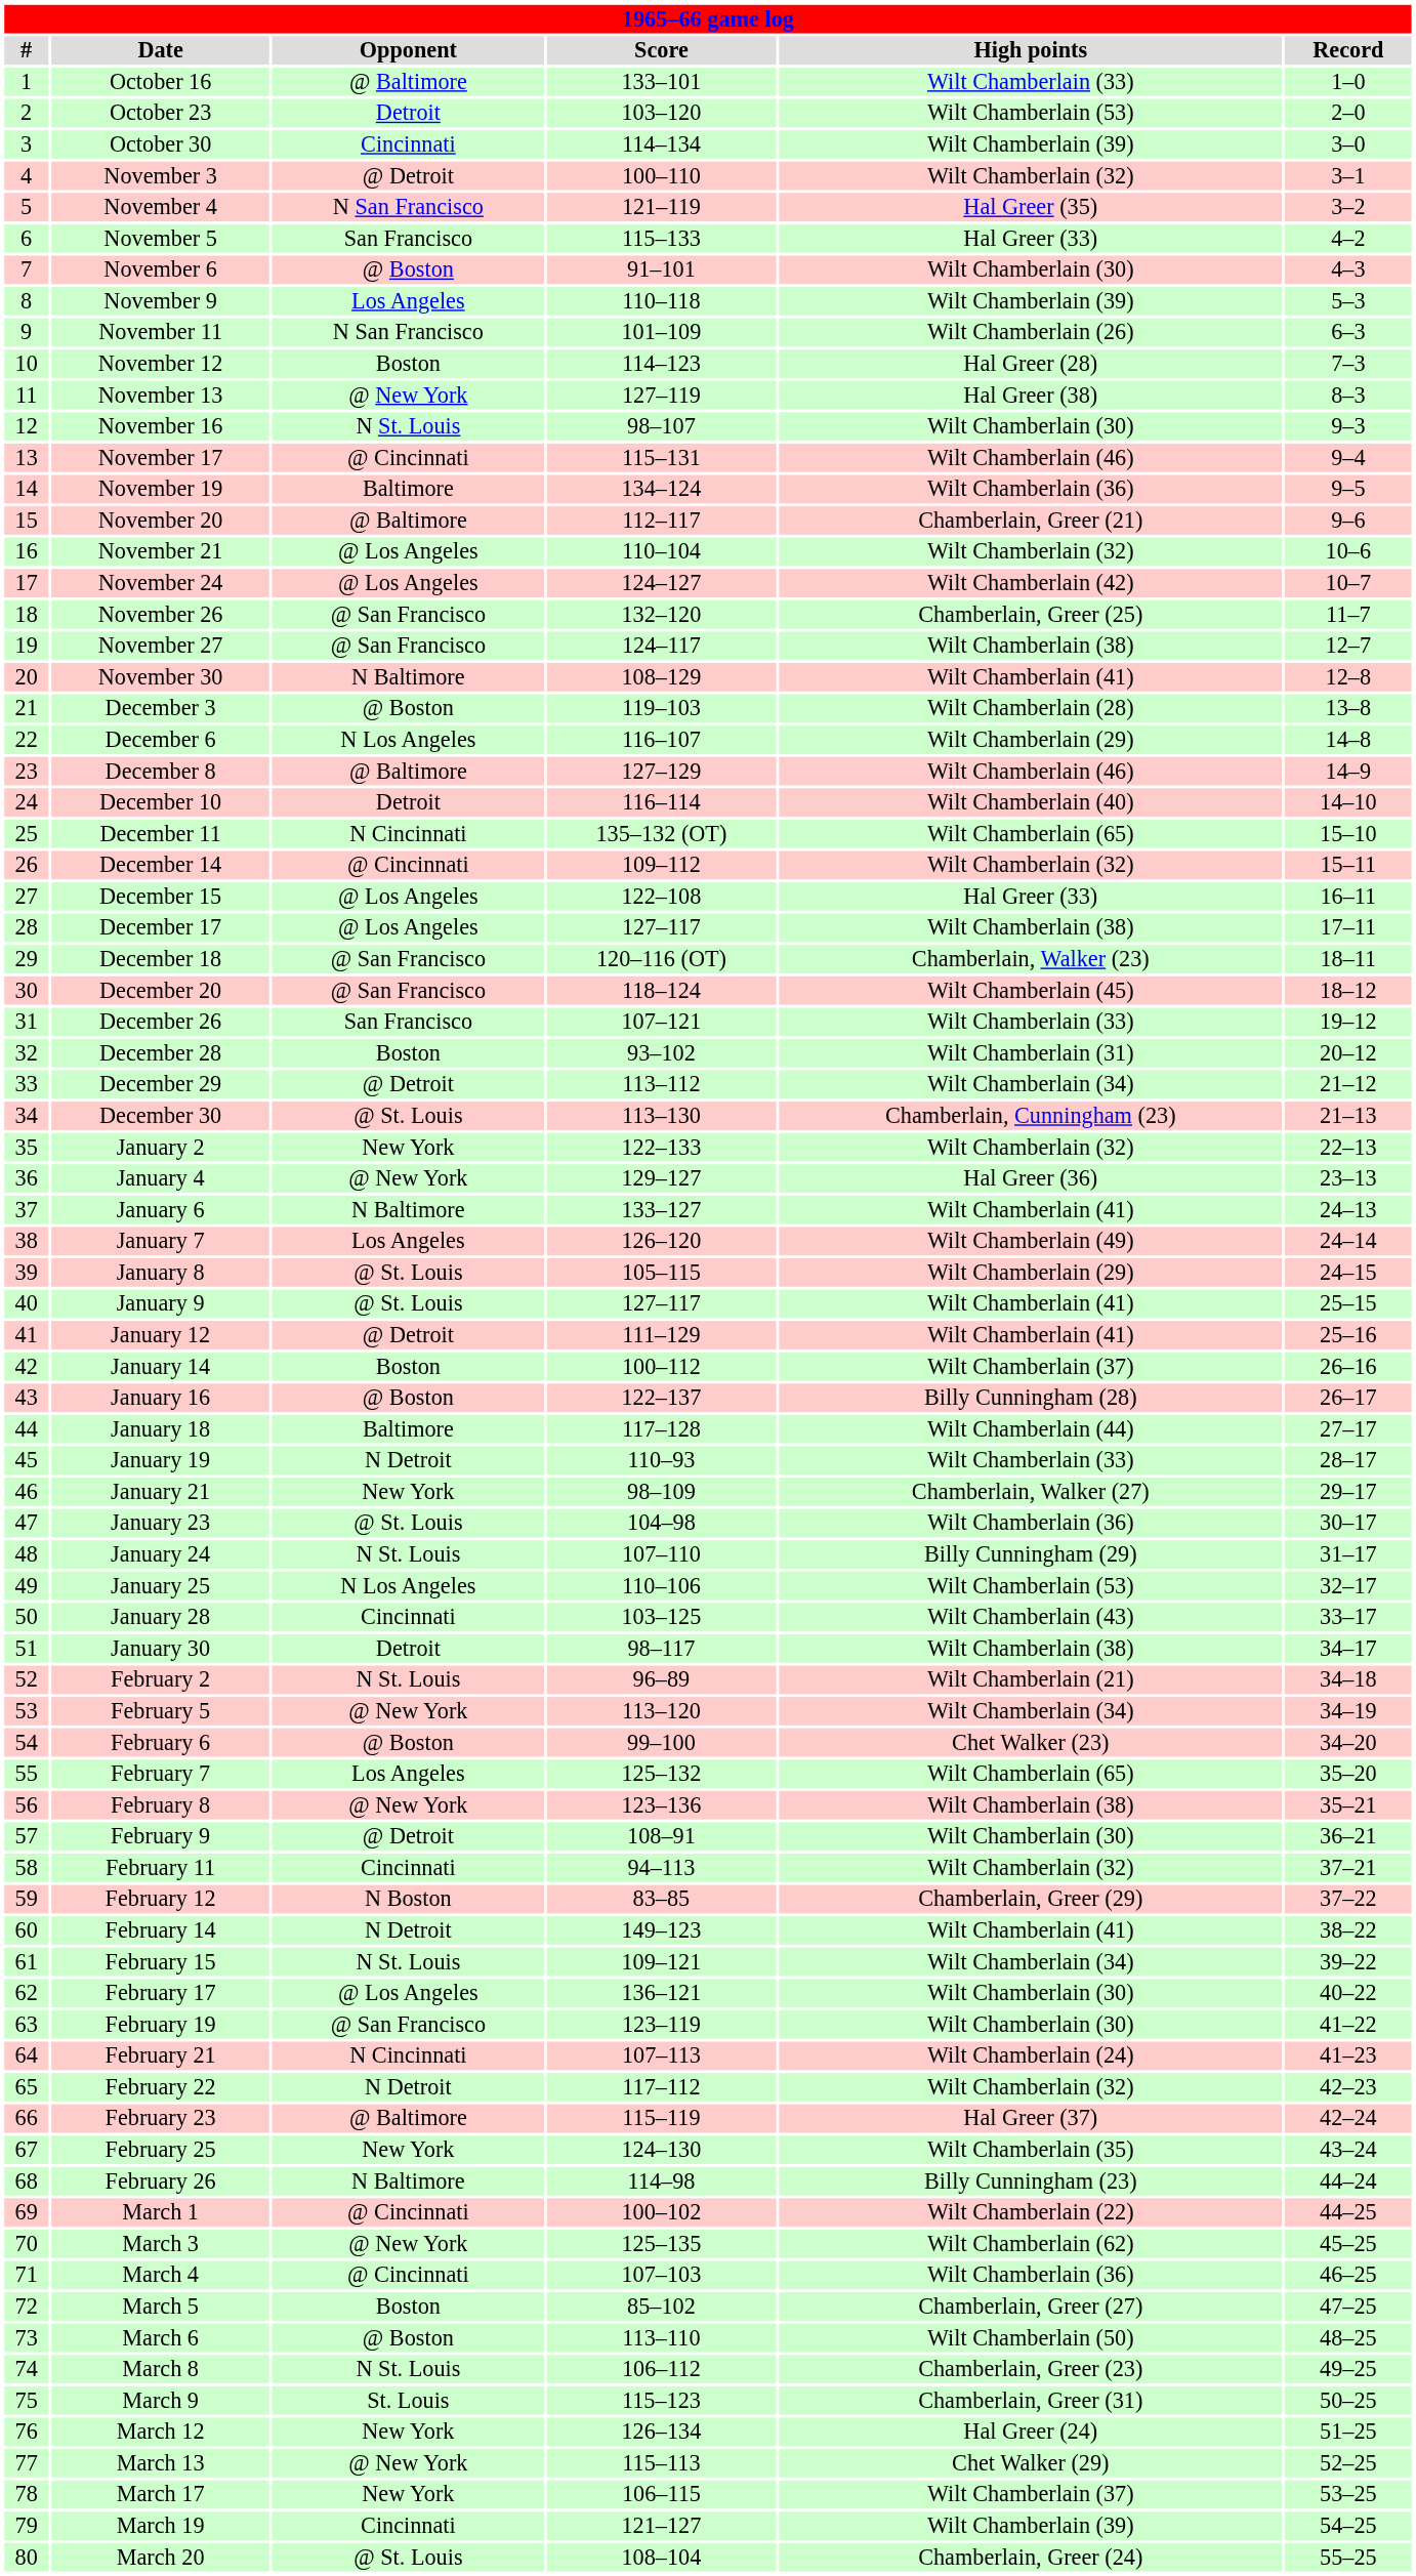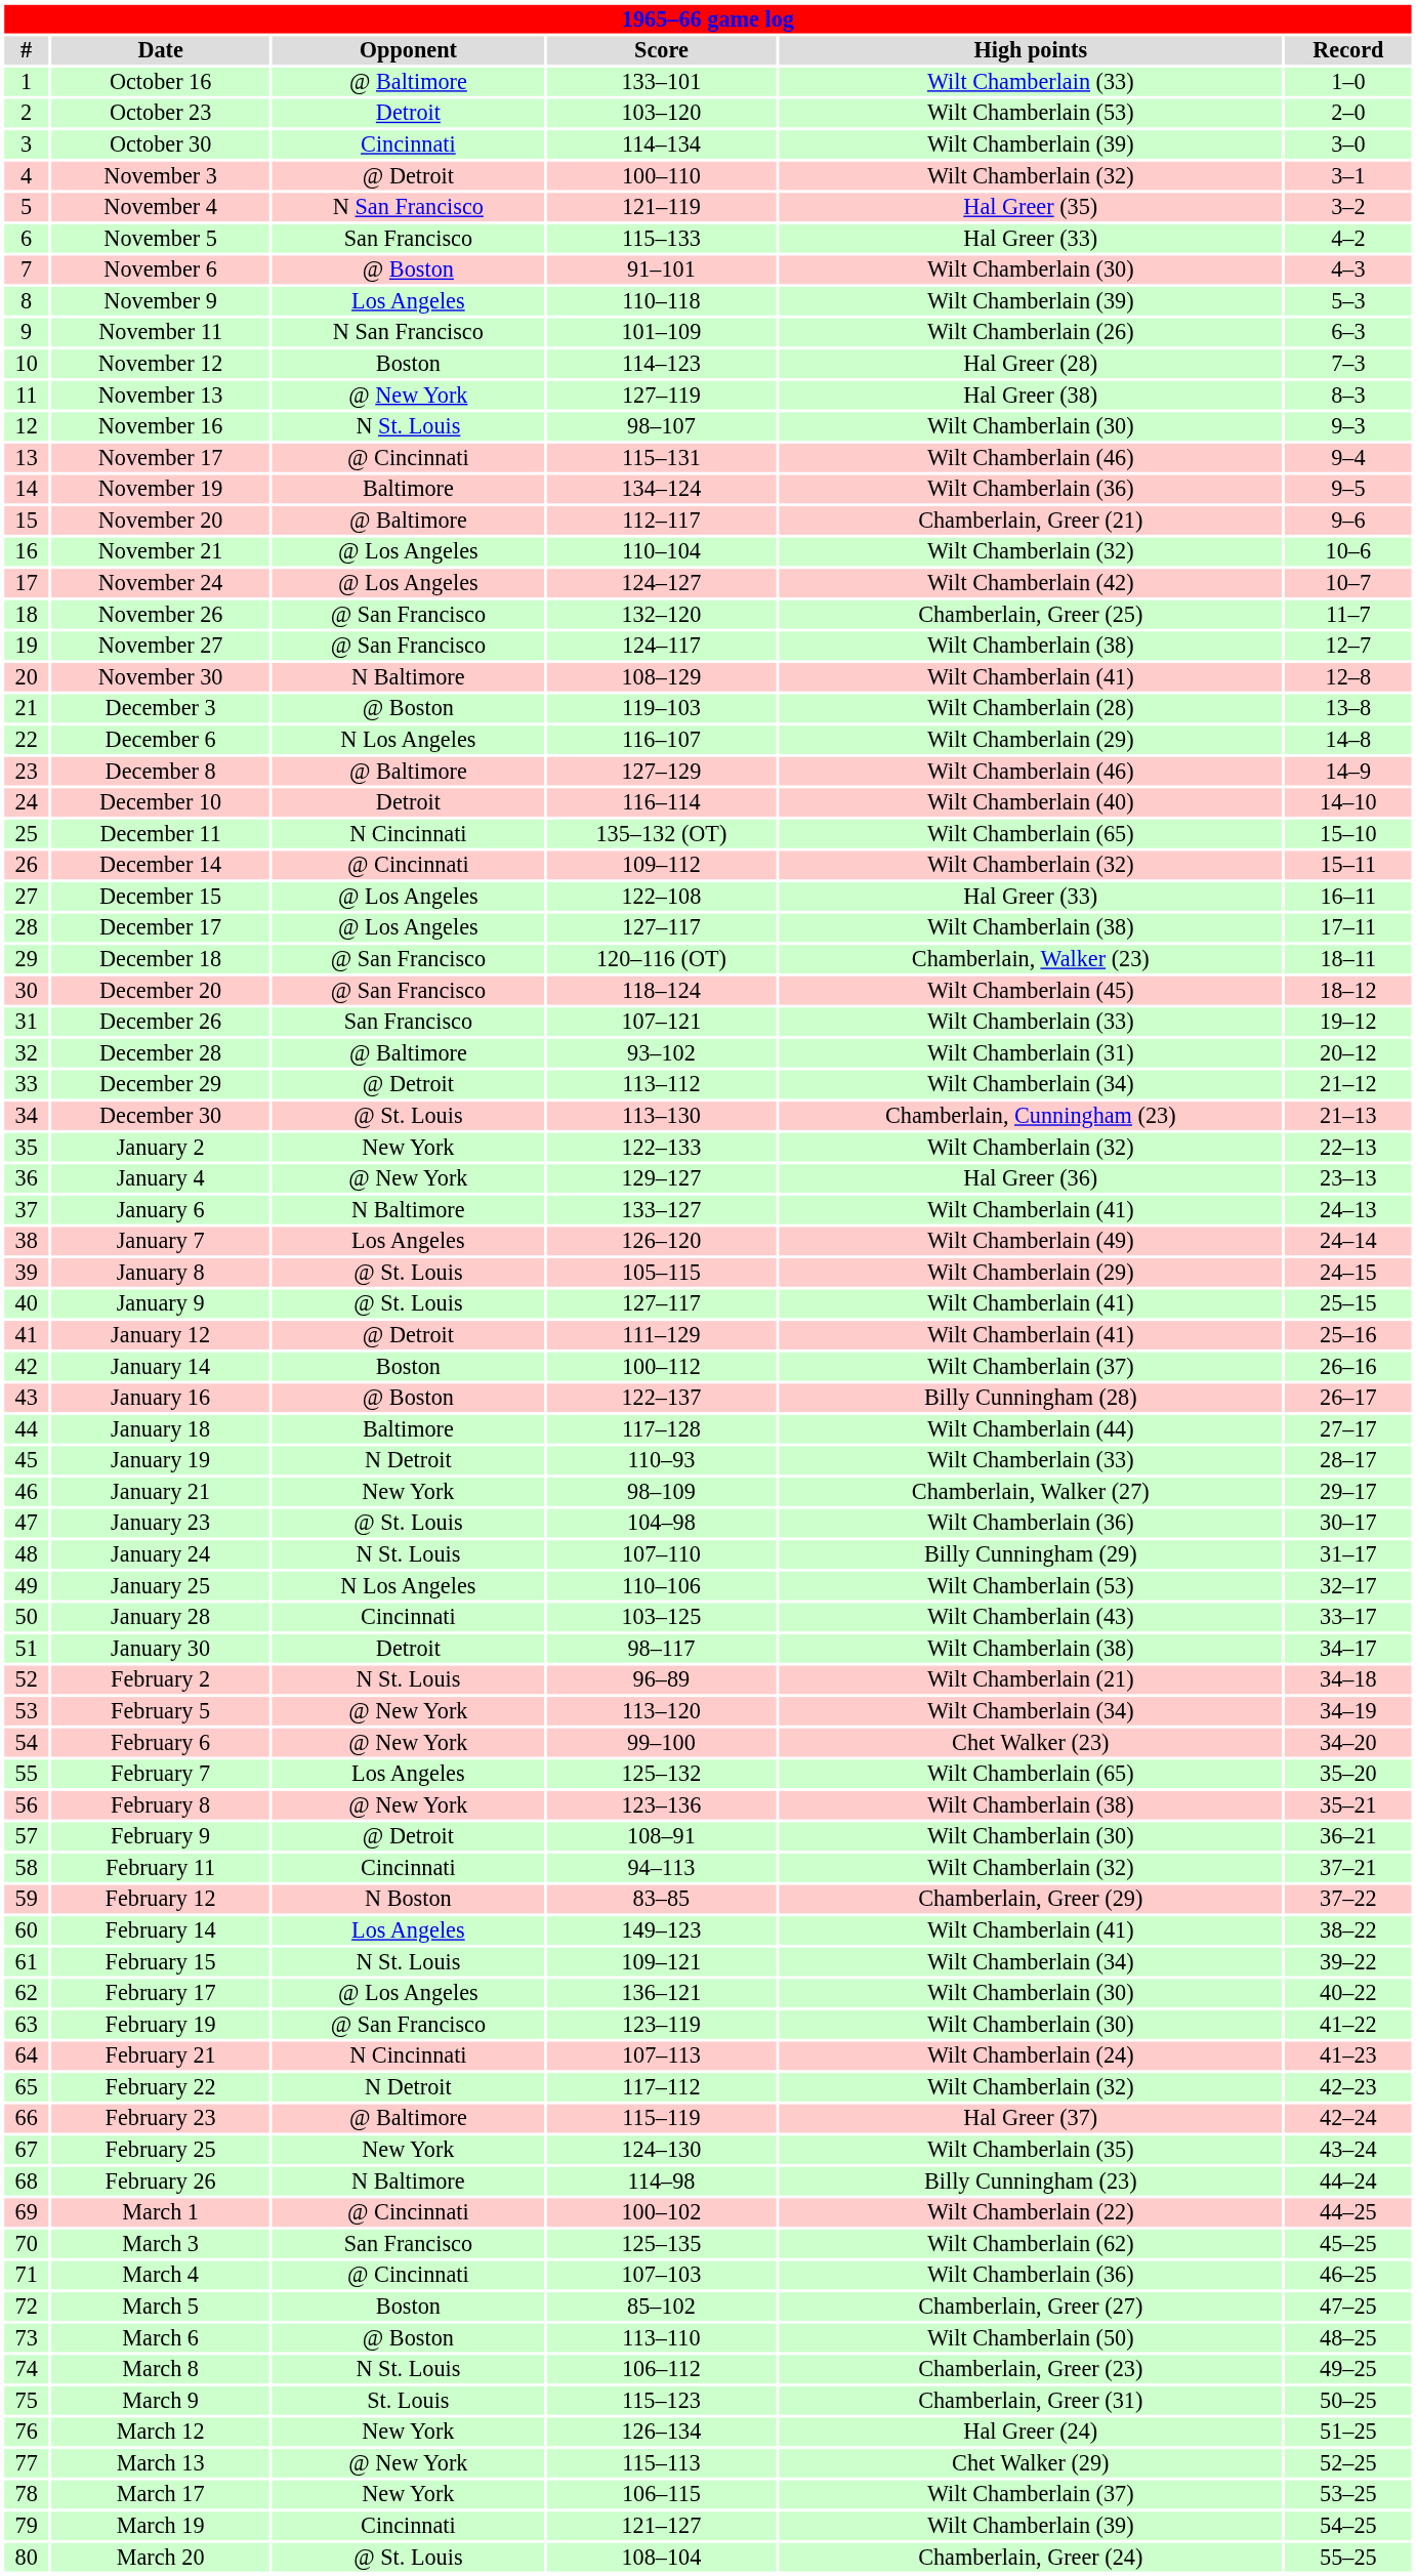December 28 | Opponent: Boston -> @ Baltimore
February 6 | Opponent: @ Boston -> @ New York
February 14 | Opponent: N Detroit -> Los Angeles
March 3 | Opponent: @ New York -> San Francisco
